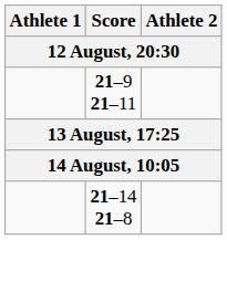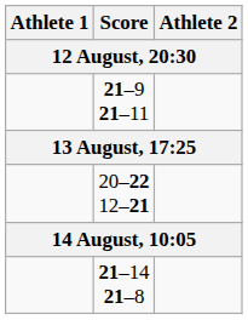+ row: 20–22 12–21
